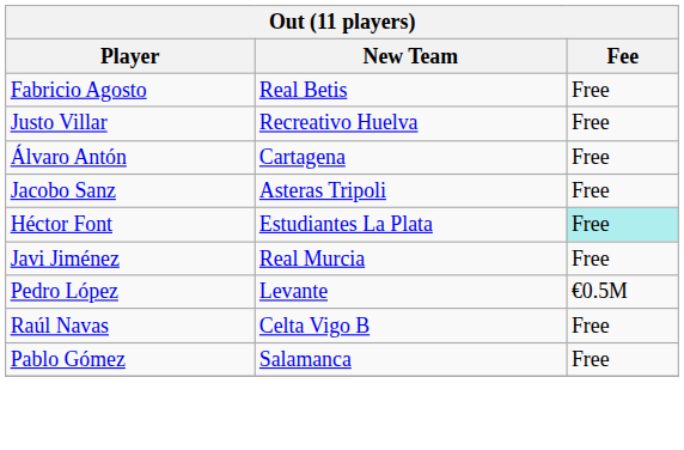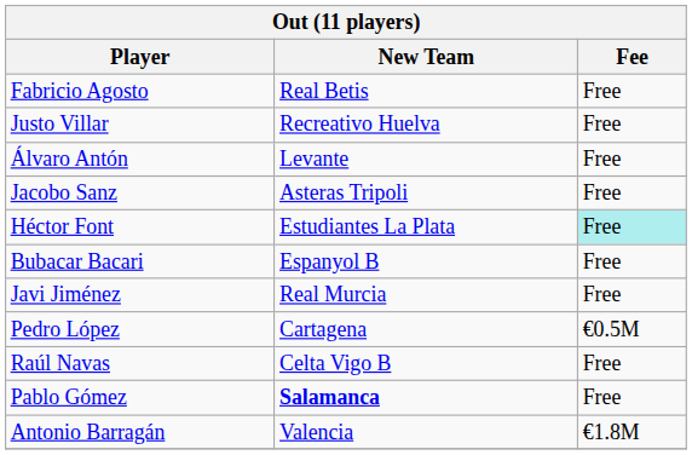Álvaro Antón | New Team: Cartagena -> Levante
+ row: Bubacar Bacari | Espanyol B | Free
Pedro López | New Team: Levante -> Cartagena
Pablo Gómez | New Team: normal -> bold
+ row: Antonio Barragán | Valencia | €1.8M
